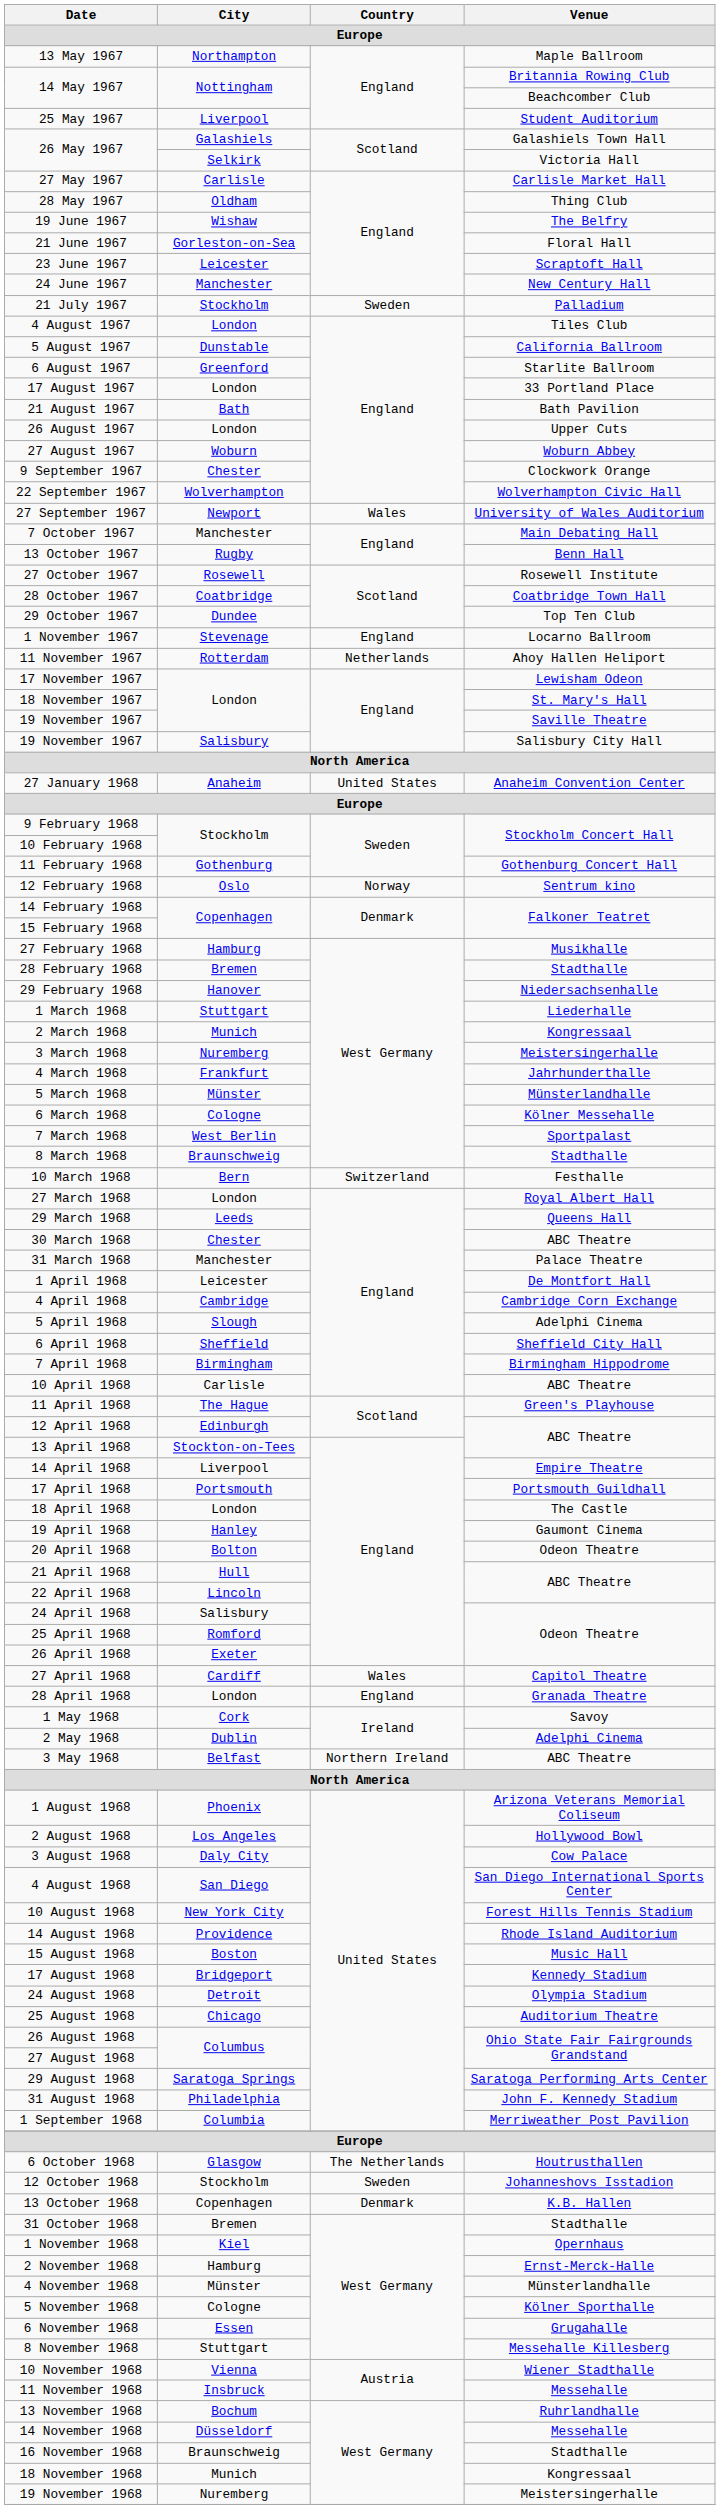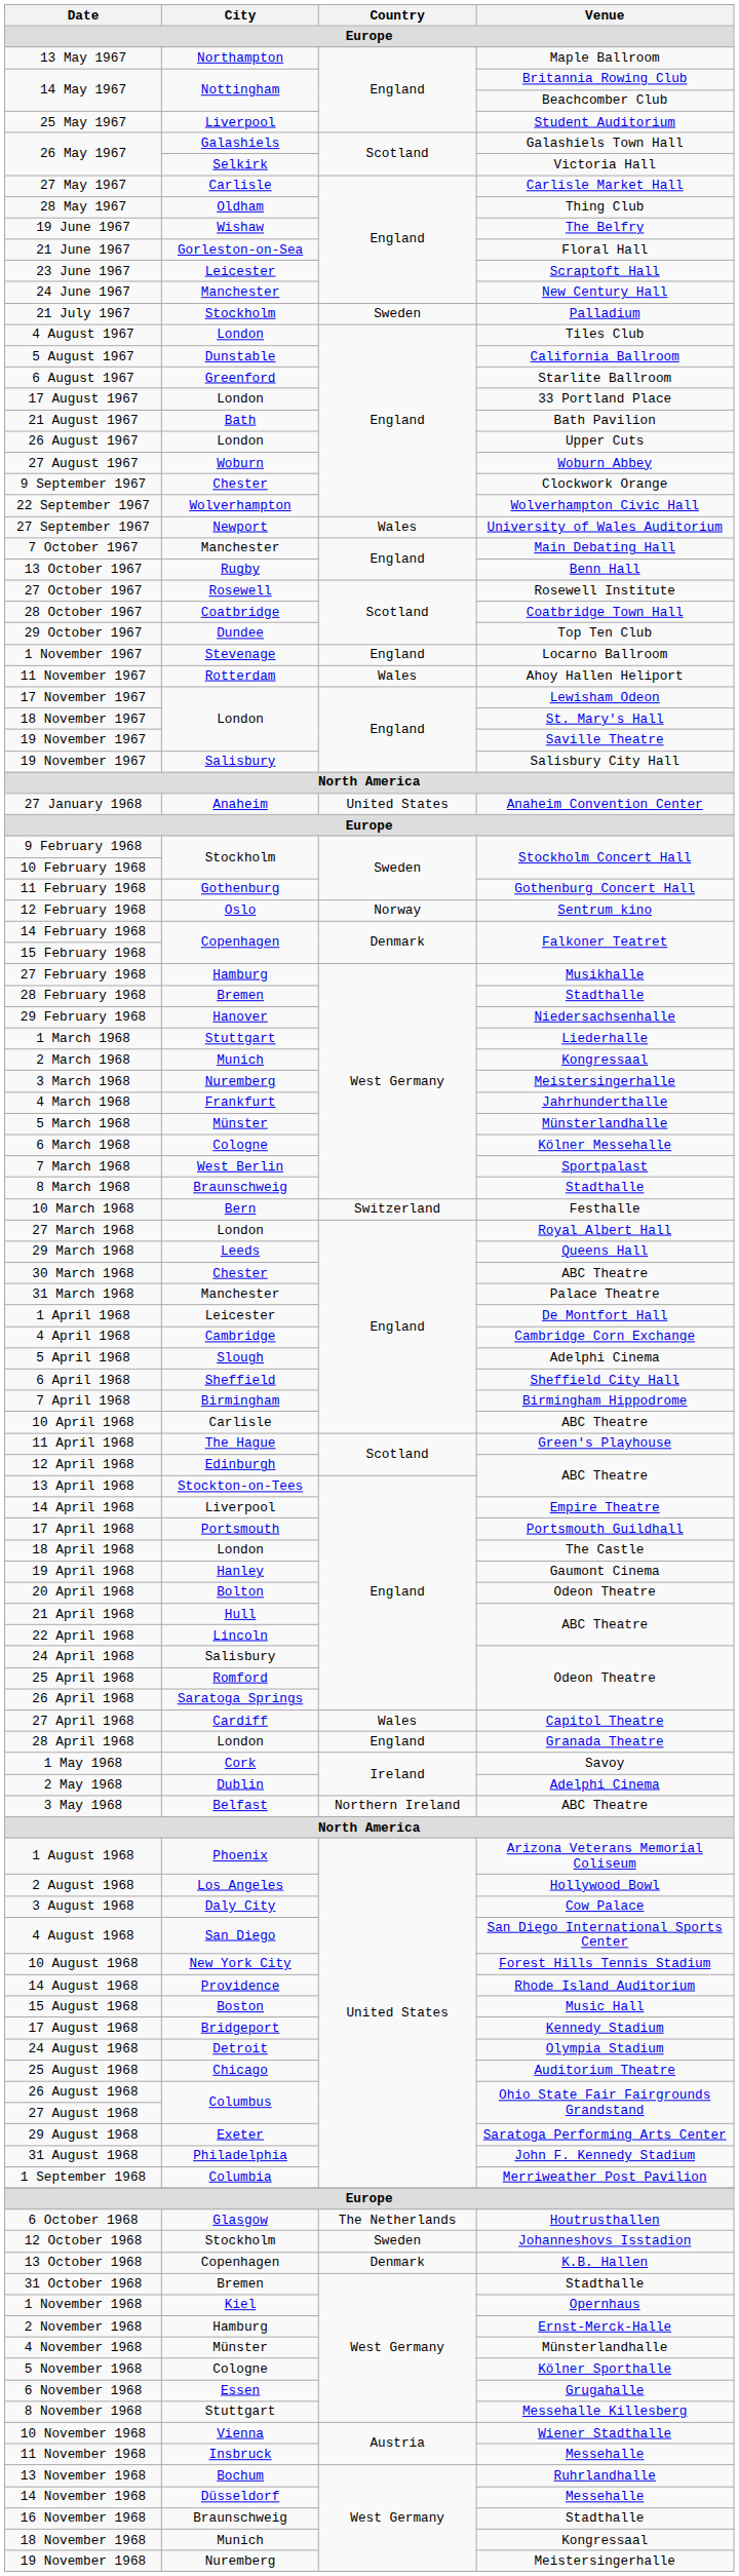11 November 1967 | Country: Netherlands -> Wales
26 April 1968 | City: Exeter -> Saratoga Springs
29 August 1968 | City: Saratoga Springs -> Exeter
